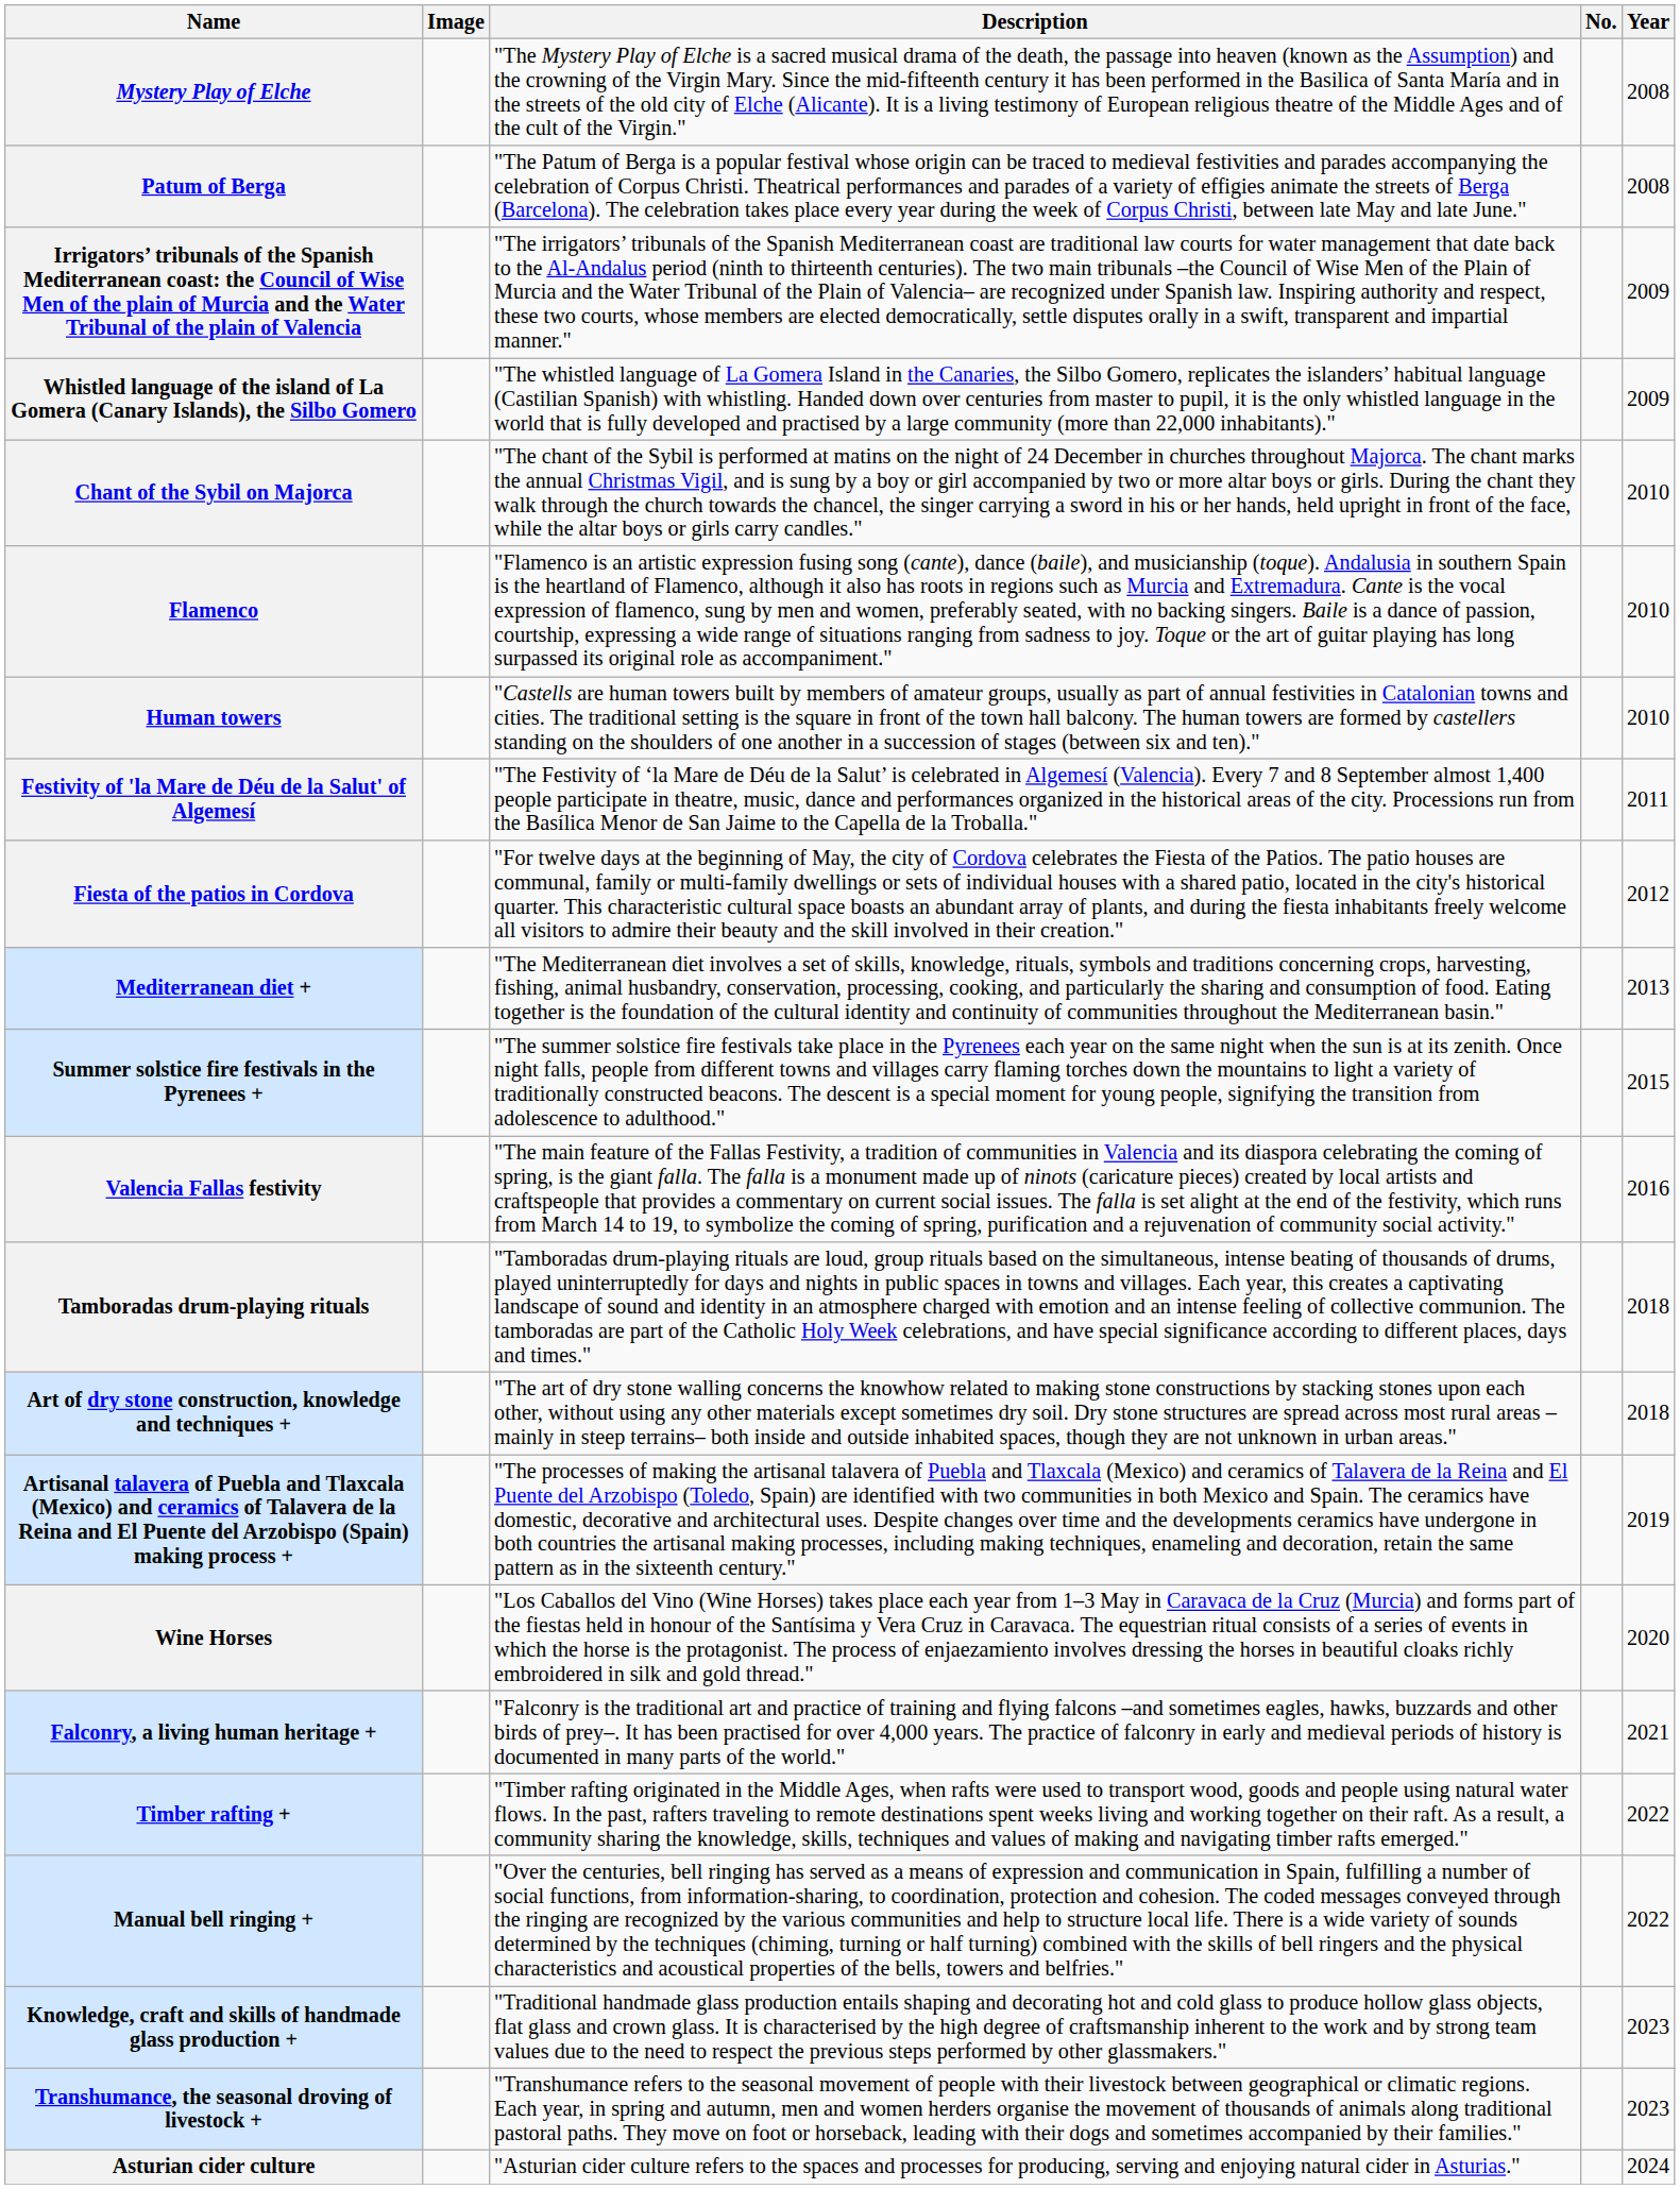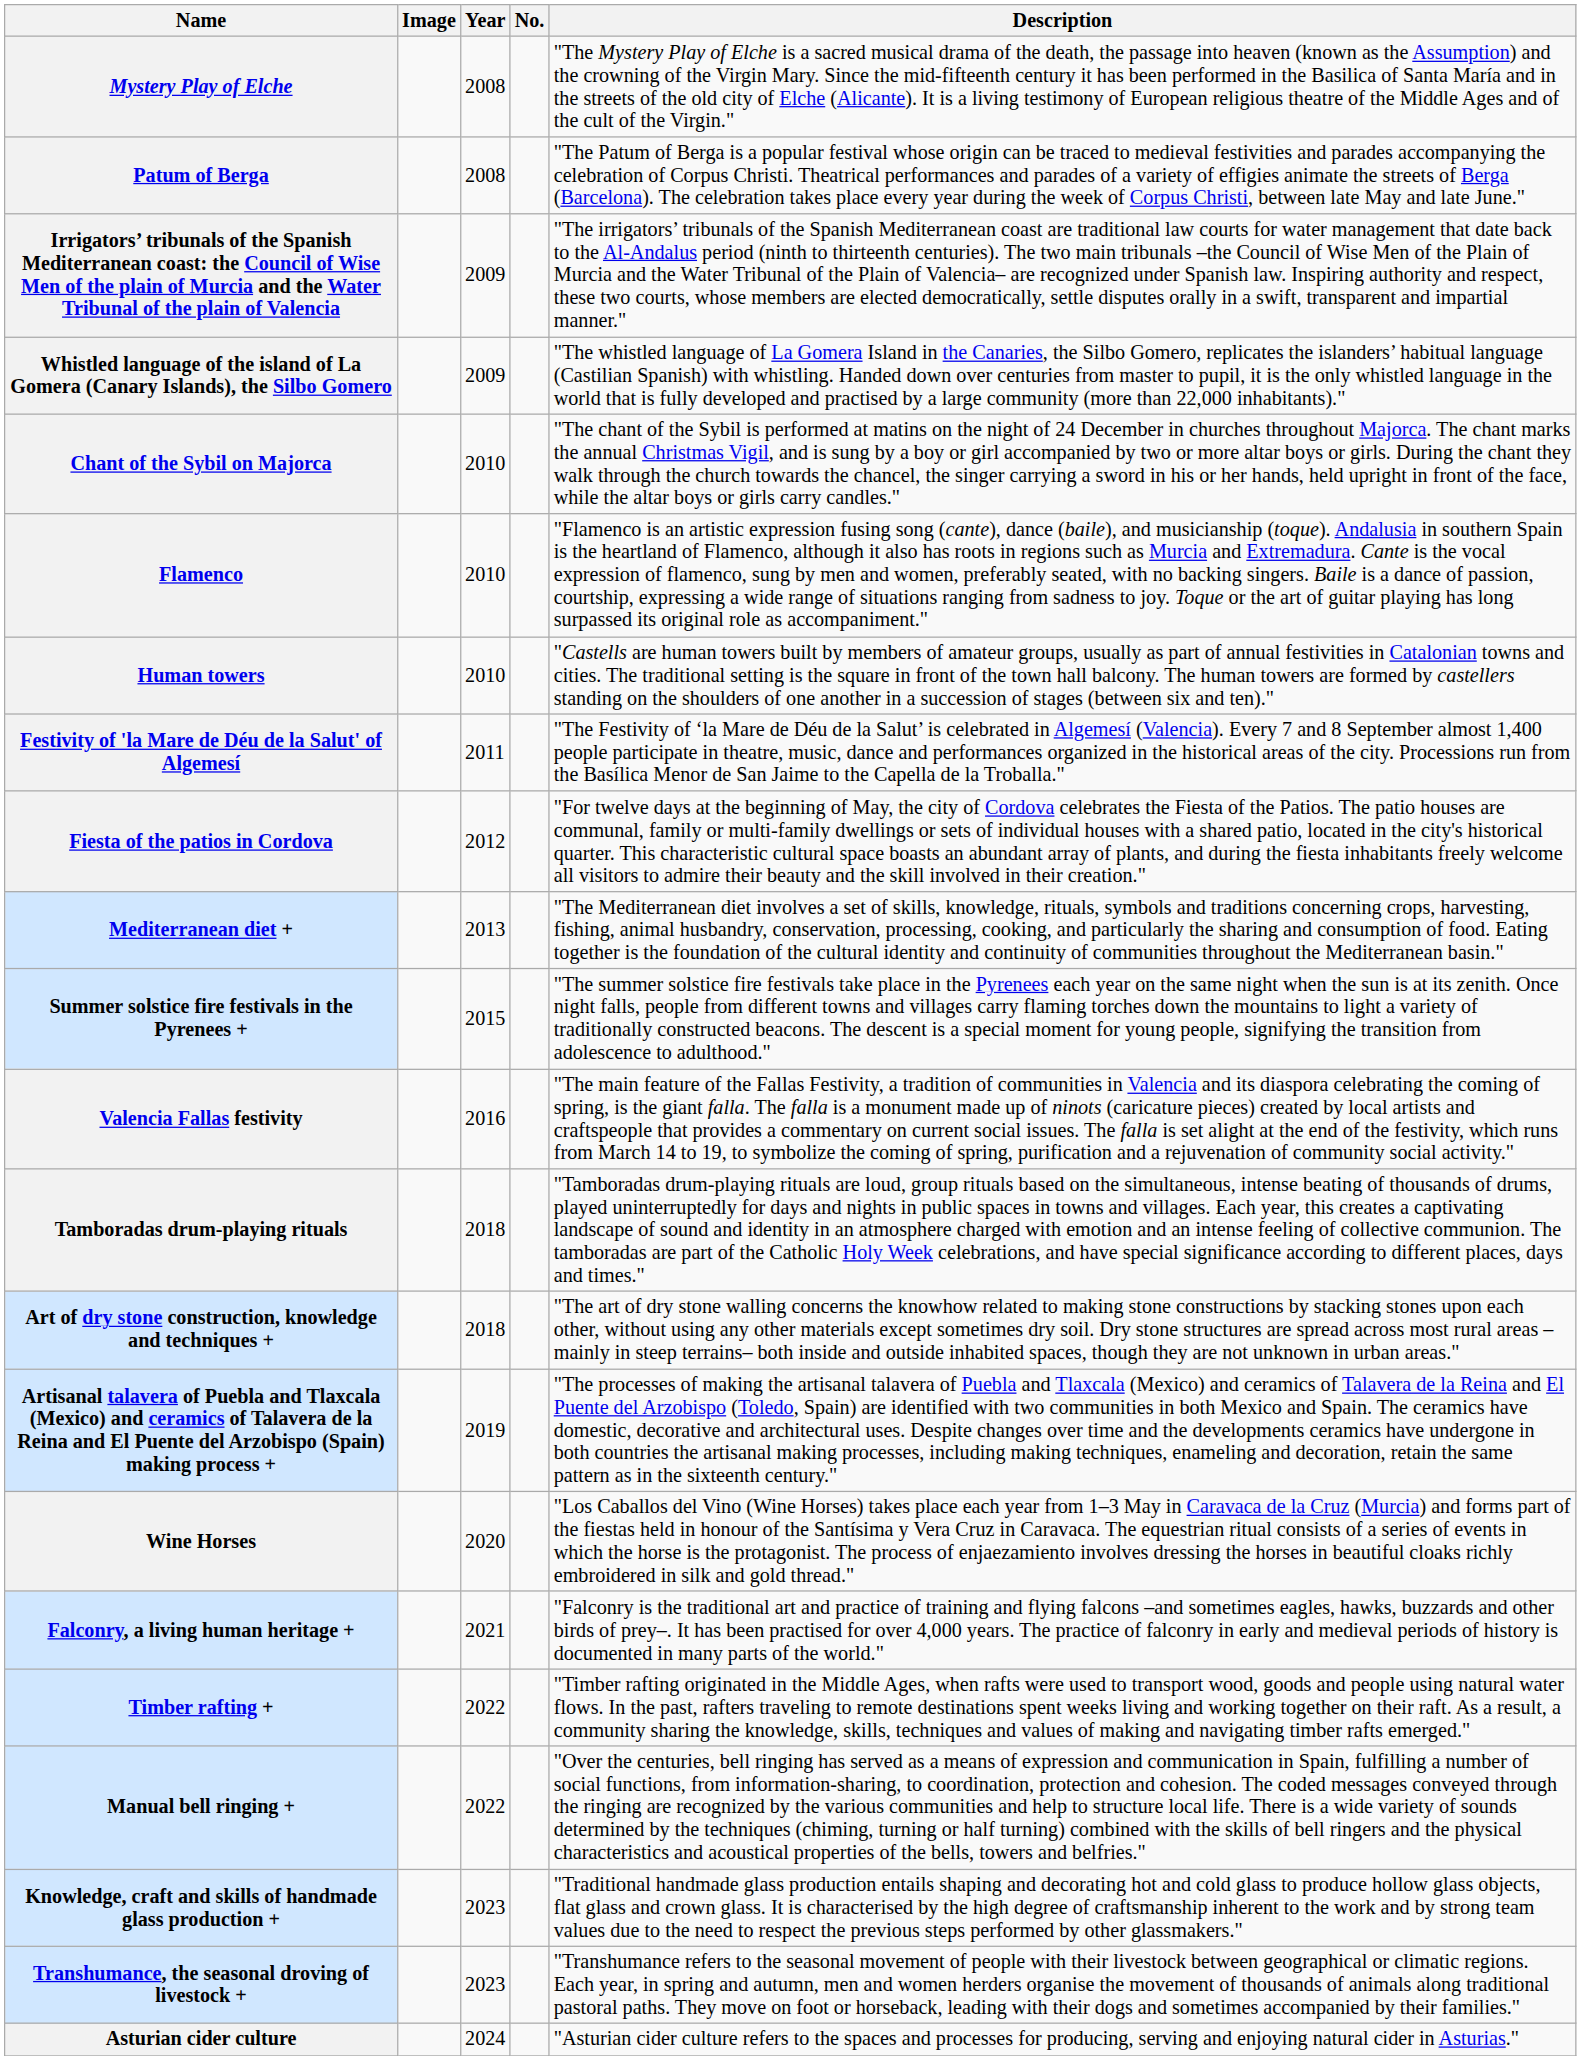columns swapped: Year <-> Description
